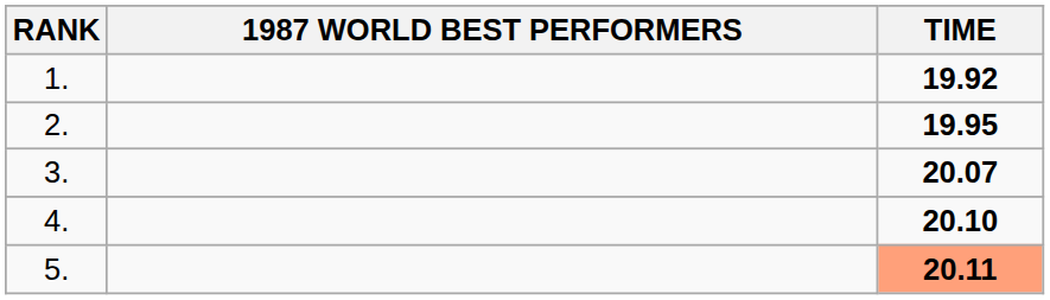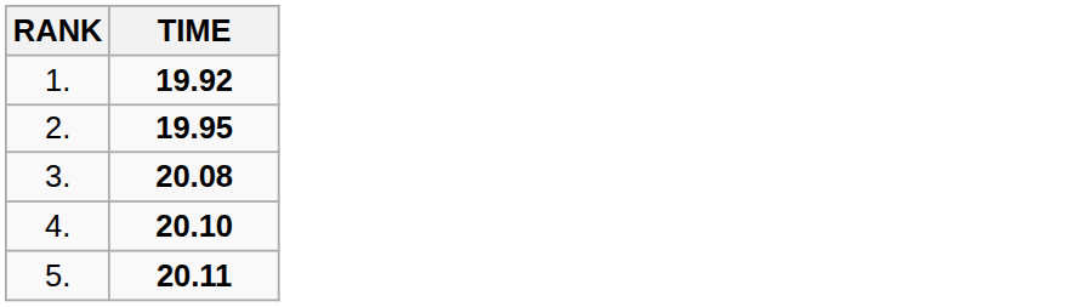- column: 1987 WORLD BEST PERFORMERS
3. | TIME: 20.07 -> 20.08
5. | TIME: lightsalmon background -> no background
